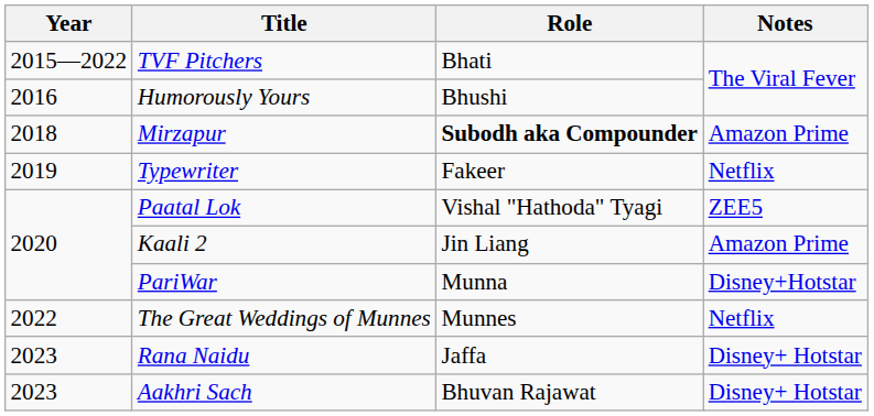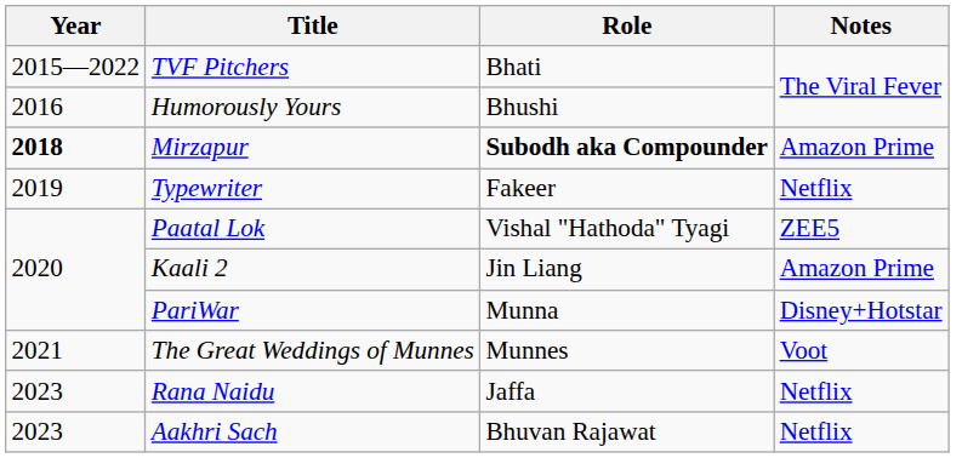Mirzapur | Year: normal -> bold
The Great Weddings of Munnes | Year: 2022 -> 2021
The Great Weddings of Munnes | Notes: Netflix -> Voot
Rana Naidu | Notes: Disney+ Hotstar -> Netflix
Aakhri Sach | Notes: Disney+ Hotstar -> Netflix
